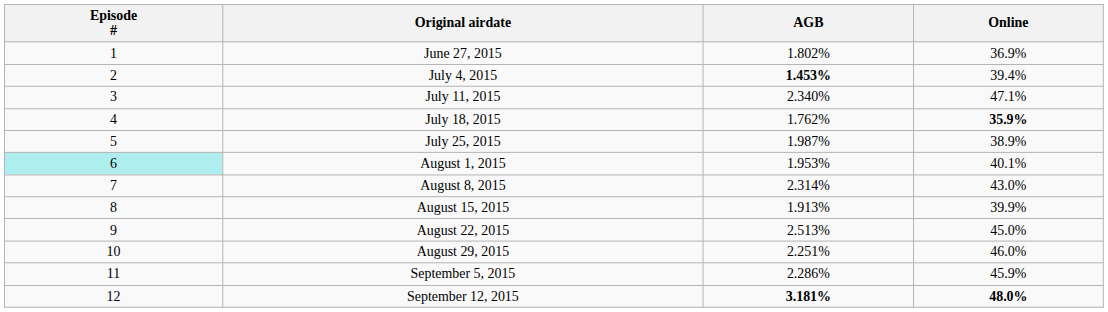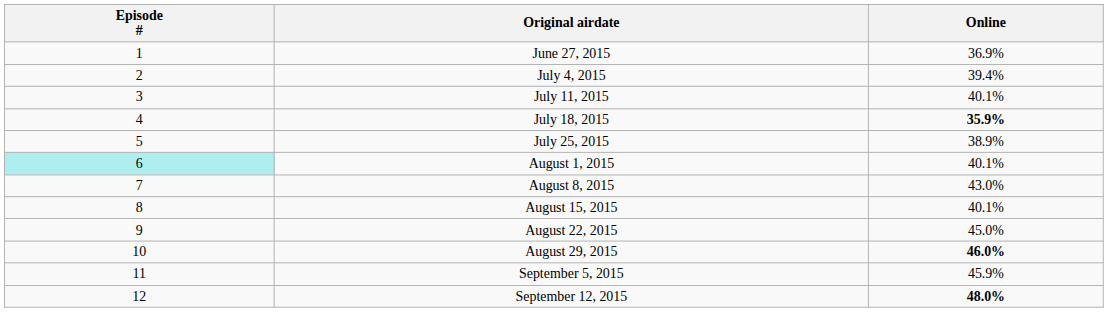- column: AGB | 1.802% | 1.453% | 2.340% | 1.762% | 1.987% | 1.953% | 2.314% | 1.913% | 2.513% | 2.251% | 2.286% | 3.181%
July 11, 2015 | Online: 47.1% -> 40.1%
August 15, 2015 | Online: 39.9% -> 40.1%
August 29, 2015 | Online: normal -> bold
